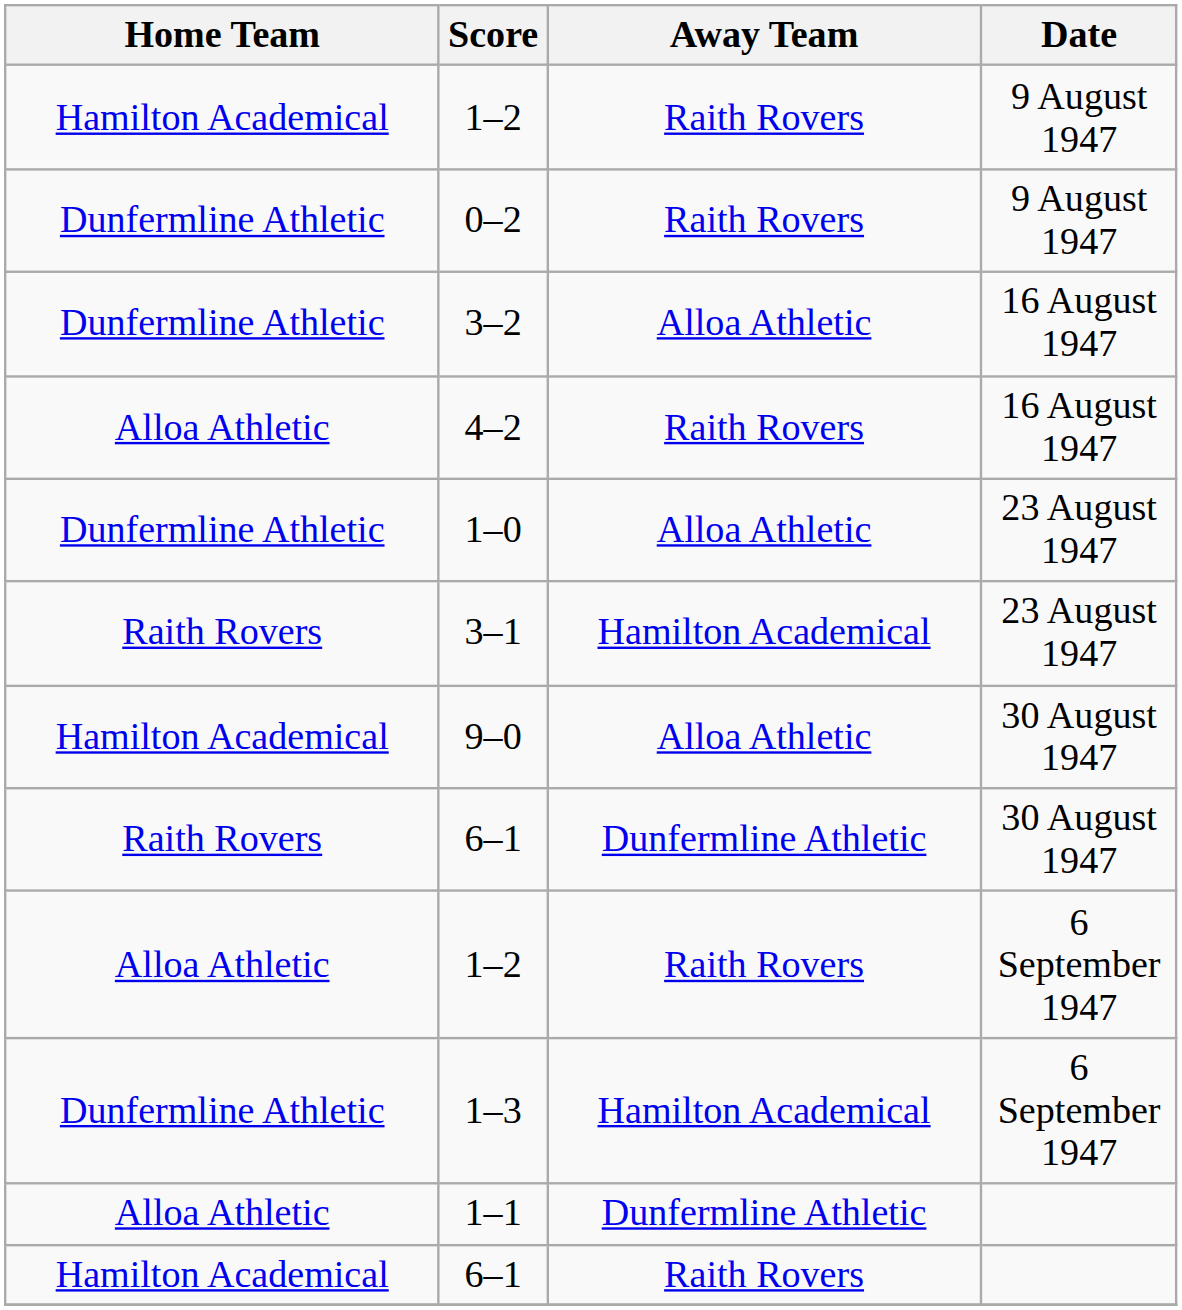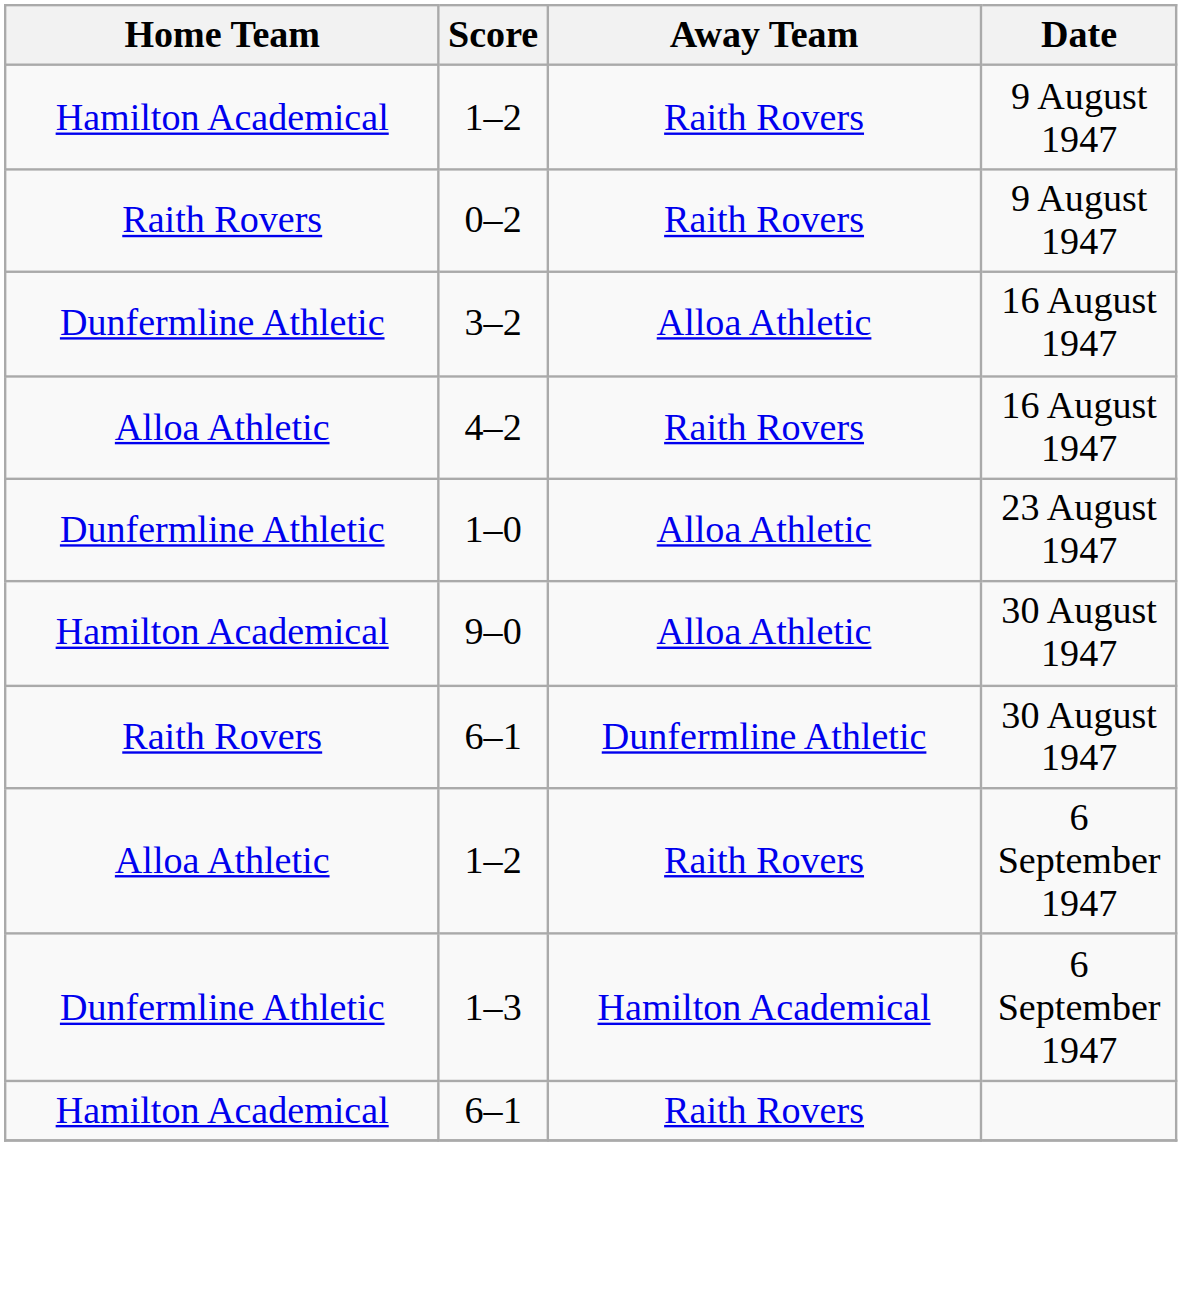0–2 | Home Team: Dunfermline Athletic -> Raith Rovers
- row: Raith Rovers | 3–1 | Hamilton Academical | 23 August 1947
- row: Alloa Athletic | 1–1 | Dunfermline Athletic
